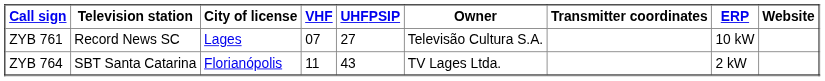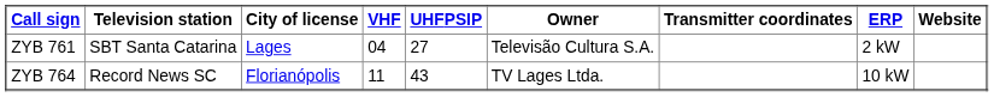ZYB 761 | Television station: Record News SC -> SBT Santa Catarina
ZYB 761 | VHF: 07 -> 04
ZYB 761 | ERP: 10 kW -> 2 kW
ZYB 764 | Television station: SBT Santa Catarina -> Record News SC
ZYB 764 | ERP: 2 kW -> 10 kW
